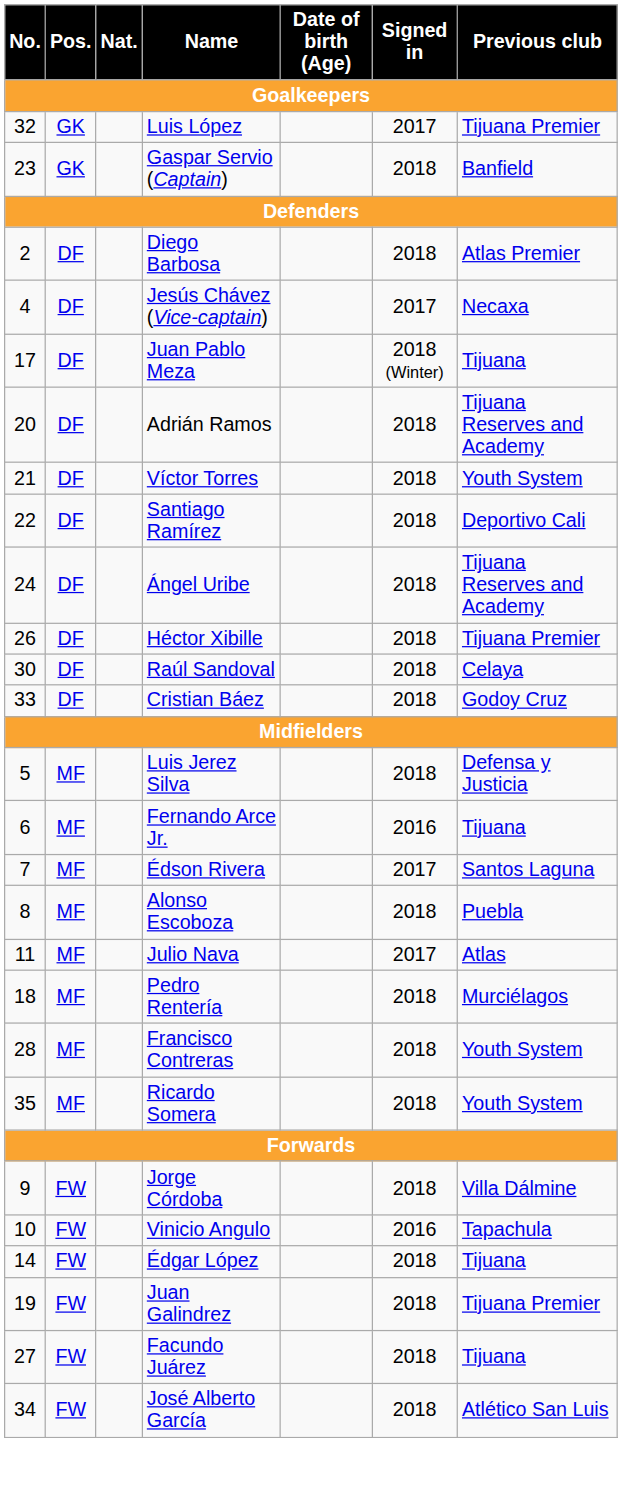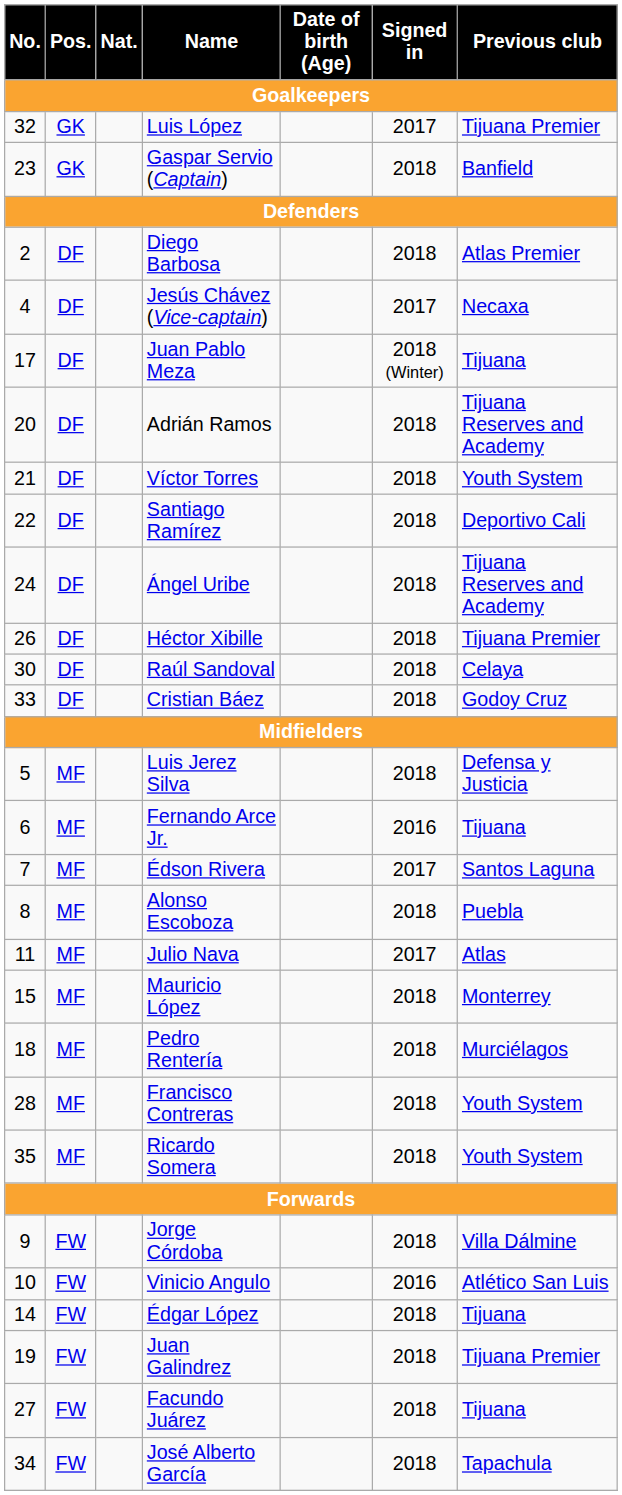+ row: 15 | MF | Mauricio López | 2018 | Monterrey
Vinicio Angulo | Previous club: Tapachula -> Atlético San Luis
José Alberto García | Previous club: Atlético San Luis -> Tapachula
